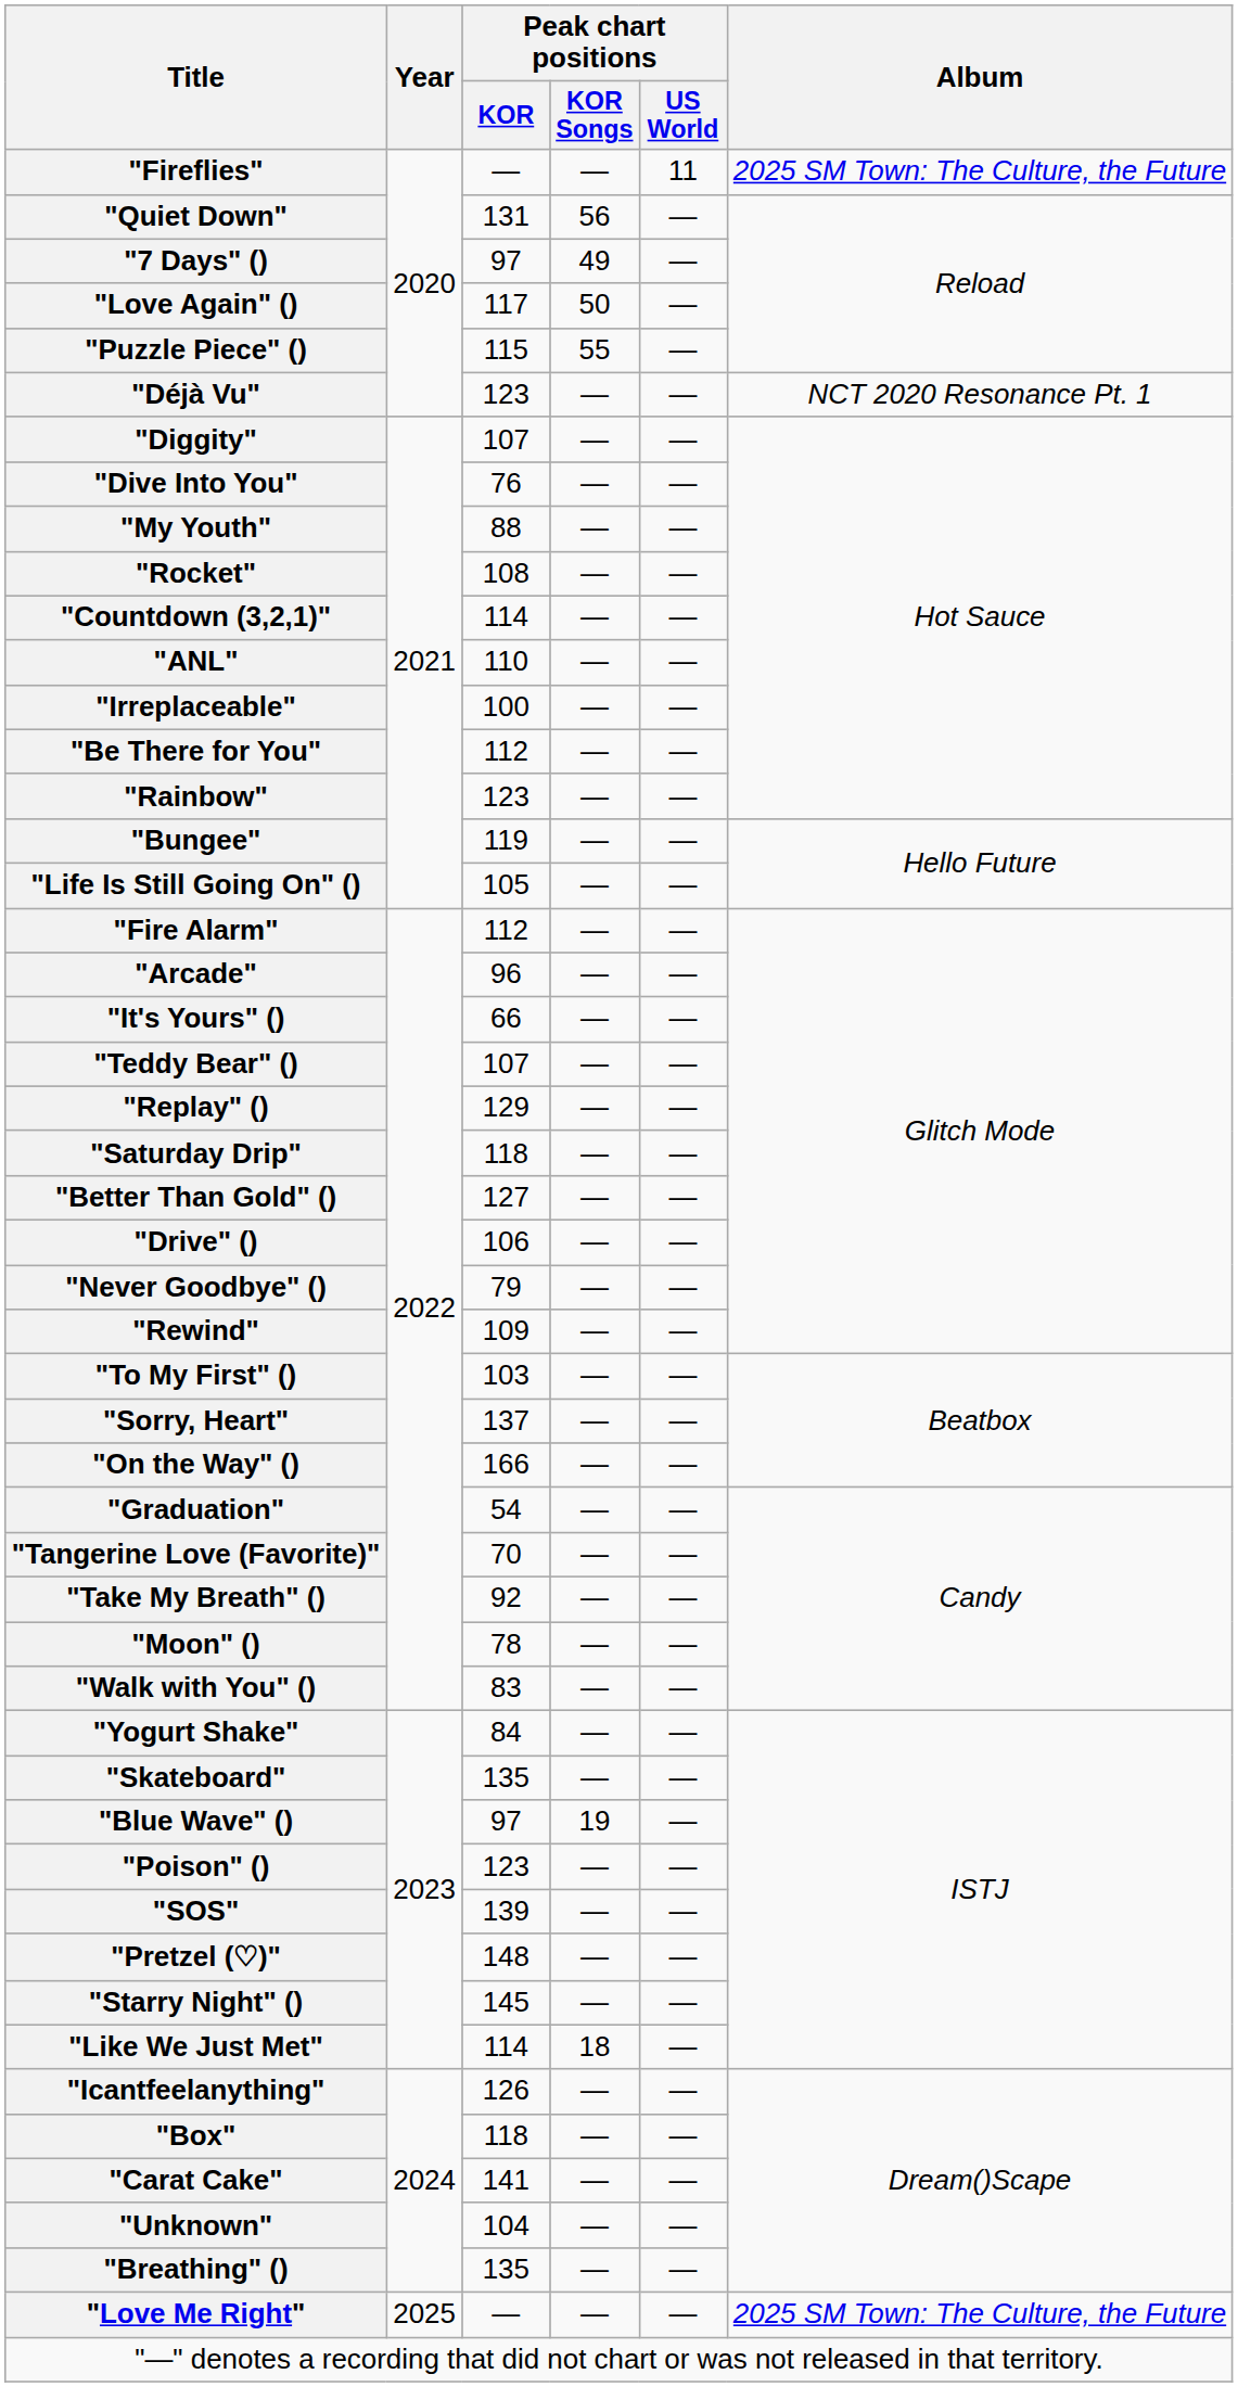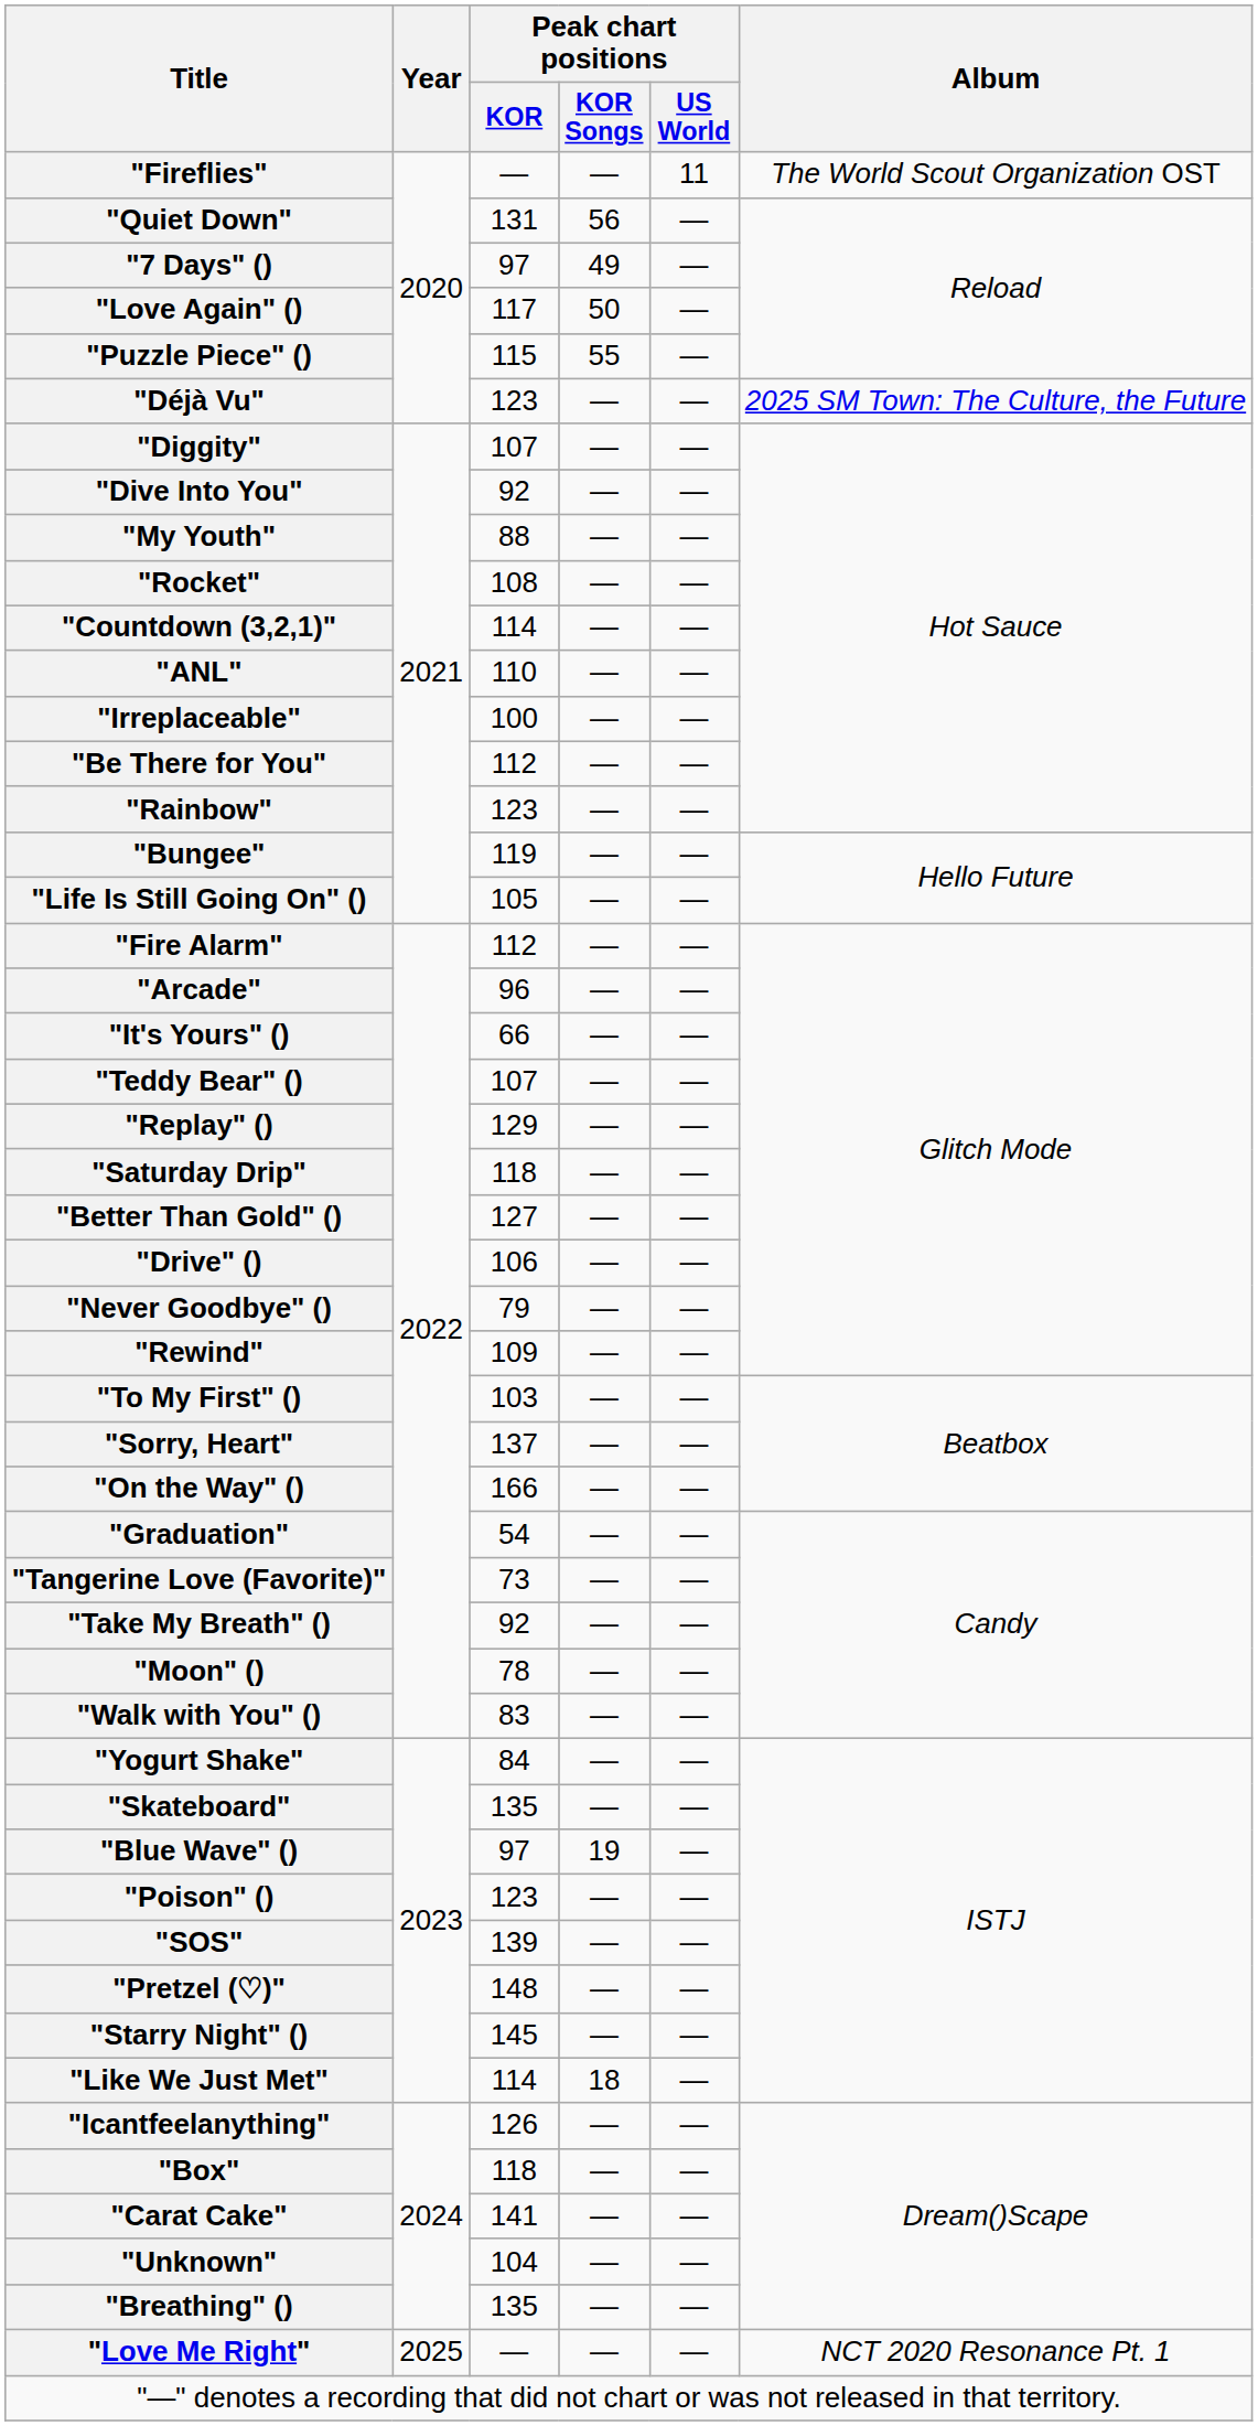"Fireflies" | Album: 2025 SM Town: The Culture, the Future -> The World Scout Organization OST
"Déjà Vu" | Album: NCT 2020 Resonance Pt. 1 -> 2025 SM Town: The Culture, the Future
"Dive Into You" | Peak chart positions / KOR: 76 -> 92
"Tangerine Love (Favorite)" | Peak chart positions / KOR: 70 -> 73
"Love Me Right" | Album: 2025 SM Town: The Culture, the Future -> NCT 2020 Resonance Pt. 1
